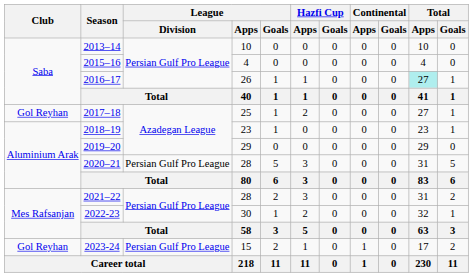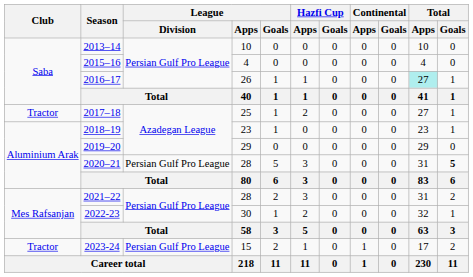2017–18 | Club: Gol Reyhan -> Tractor
2020–21 | Total / Goals: normal -> bold
2023-24 | Club: Gol Reyhan -> Tractor
